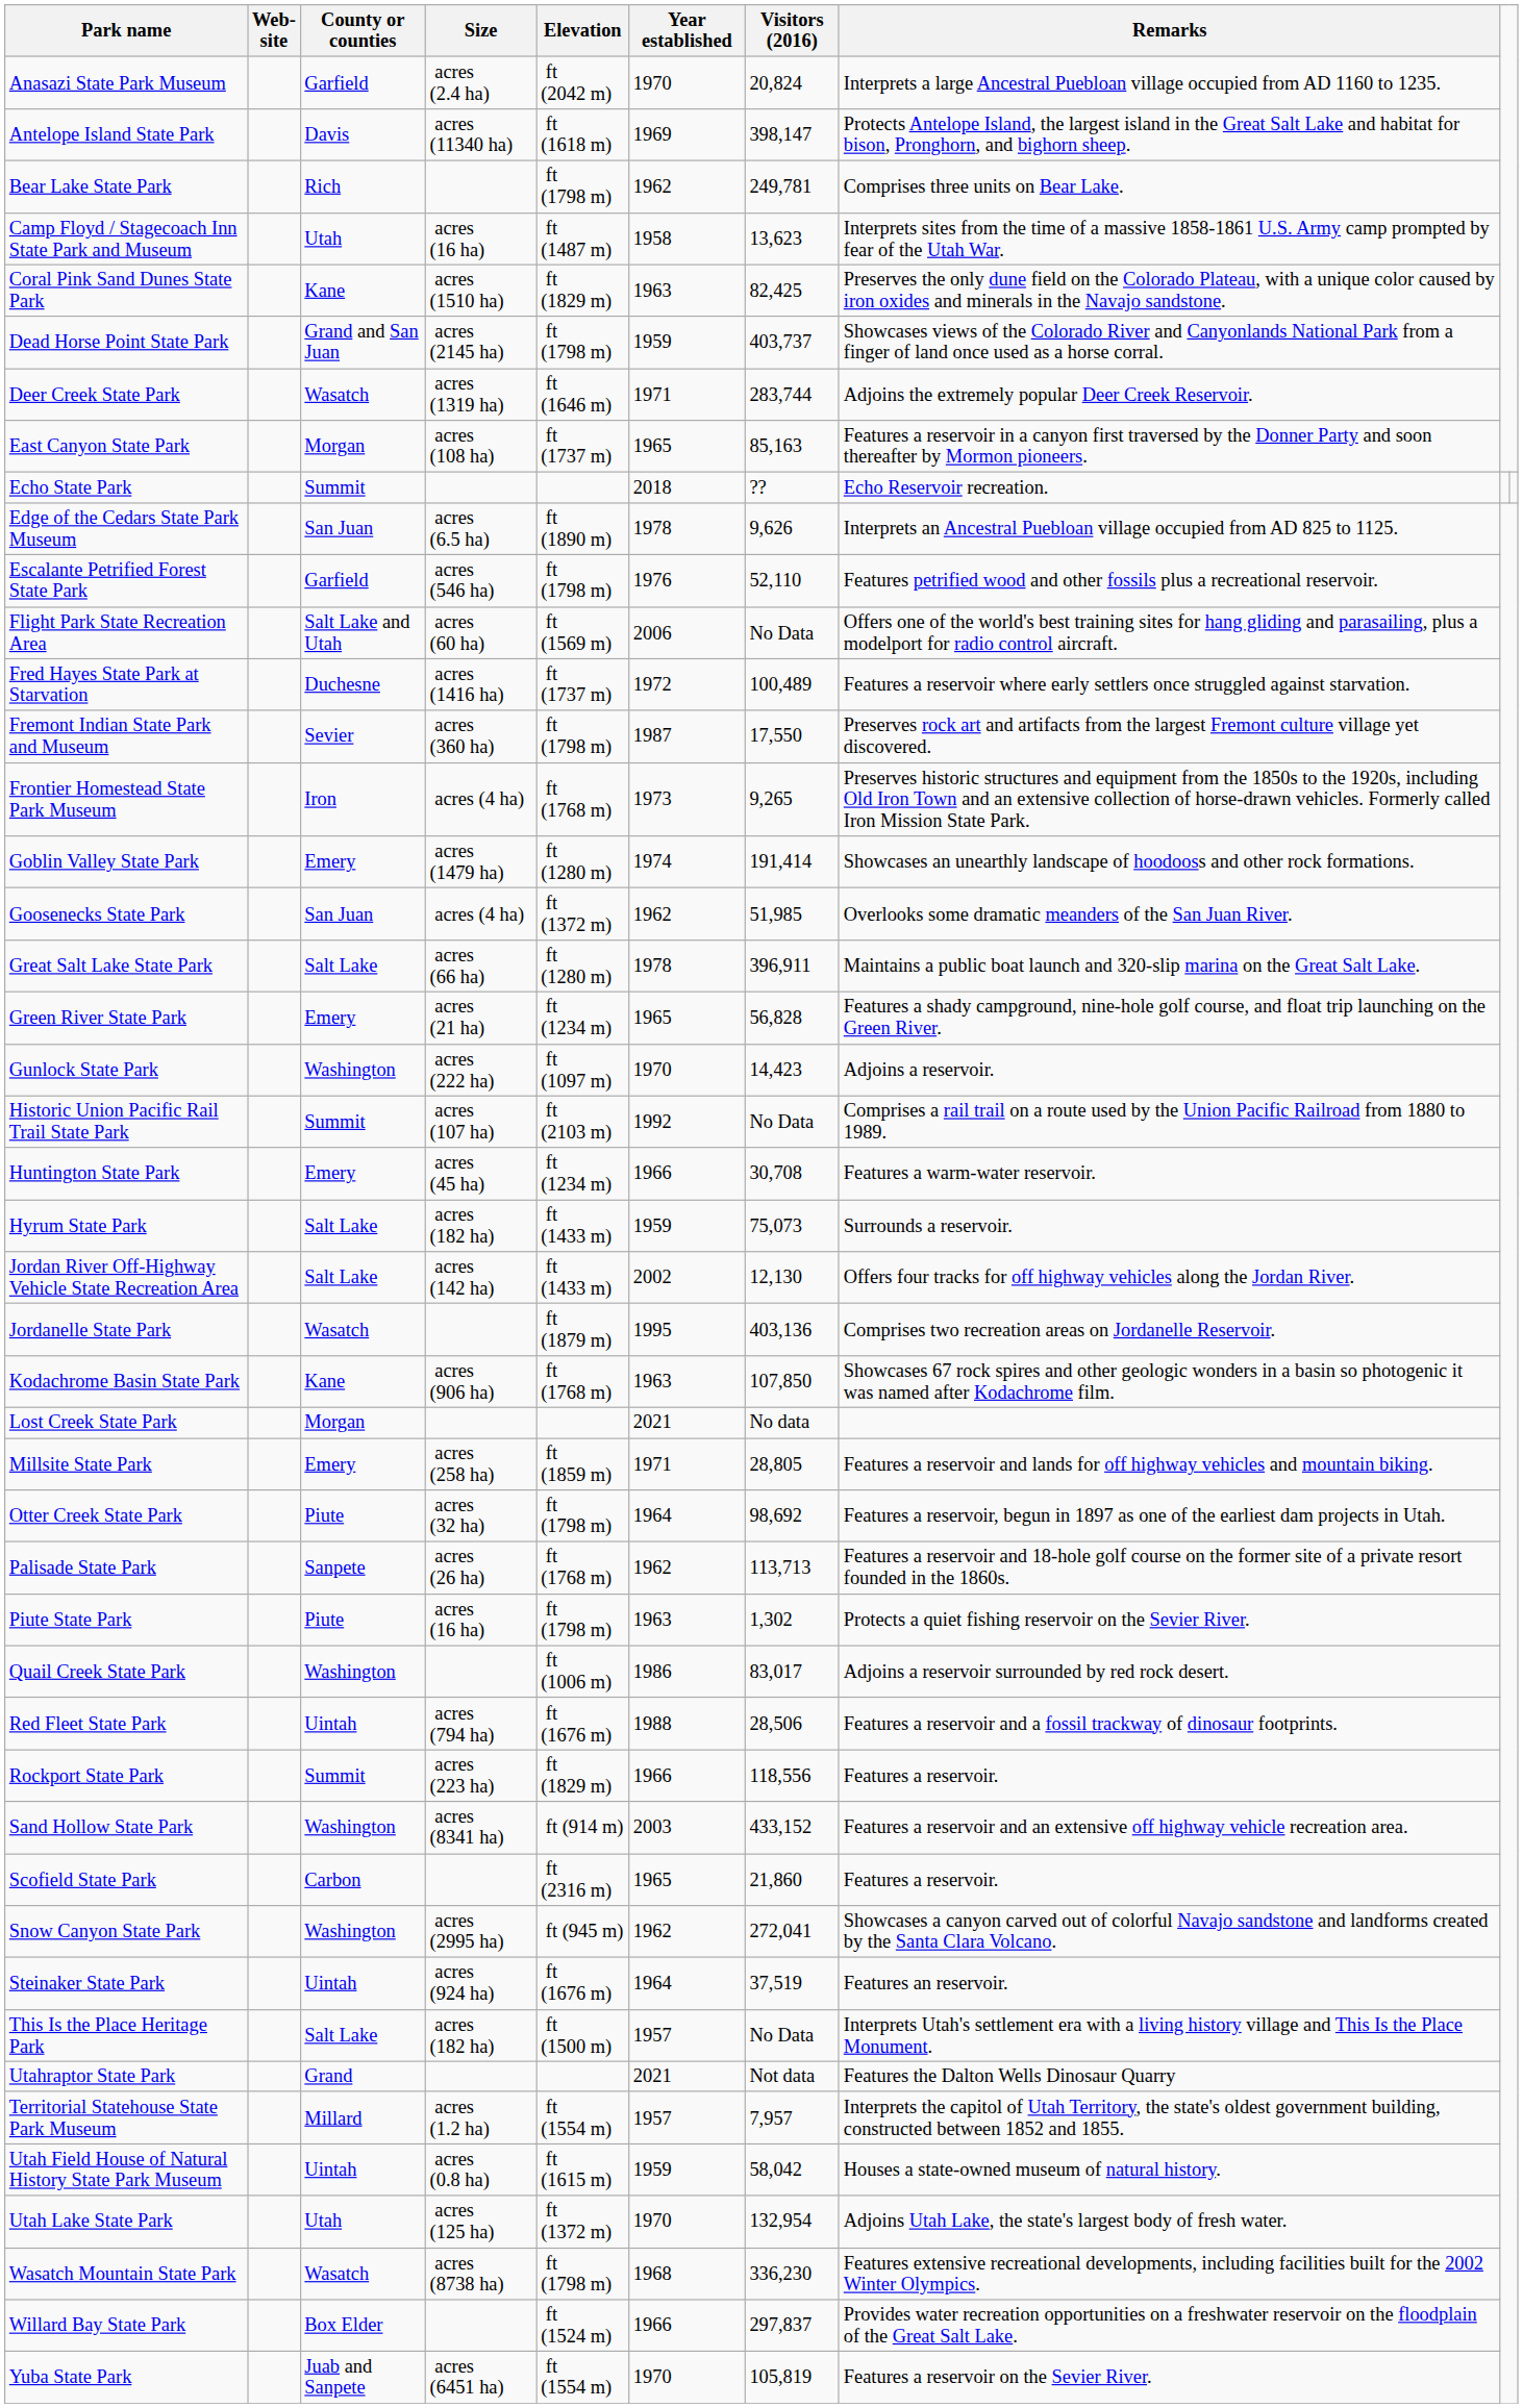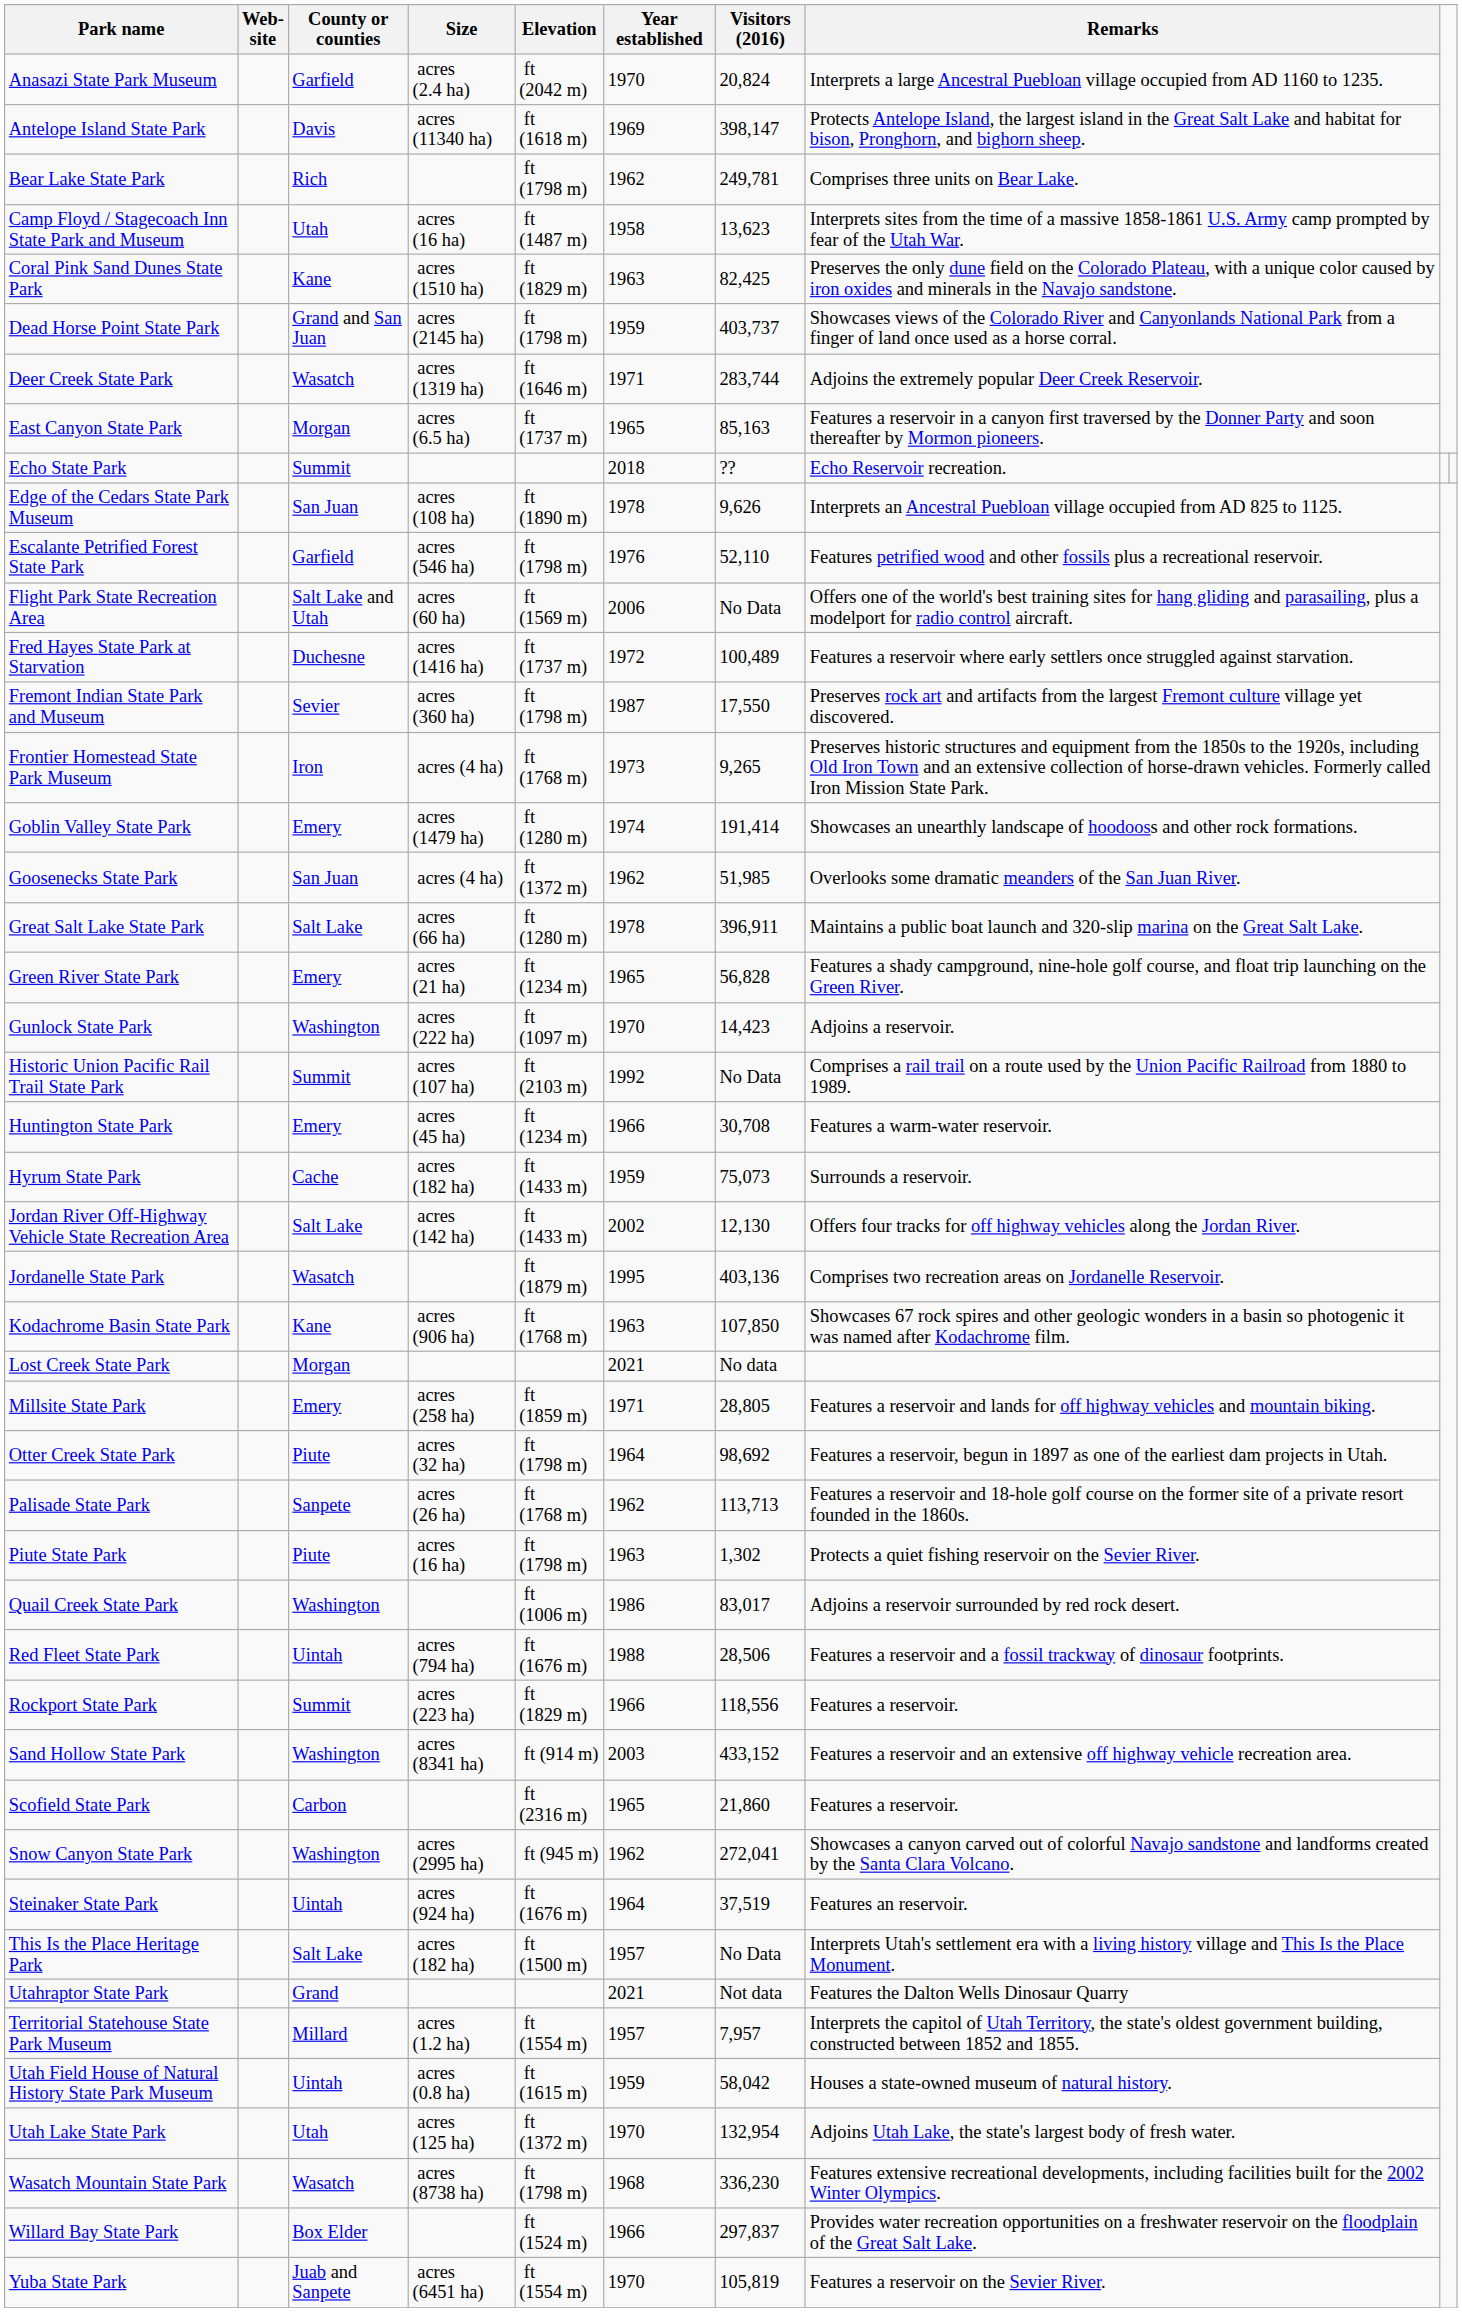East Canyon State Park | Size: acres (108 ha) -> acres (6.5 ha)
Edge of the Cedars State Park Museum | Size: acres (6.5 ha) -> acres (108 ha)
Hyrum State Park | County or counties: Salt Lake -> Cache
